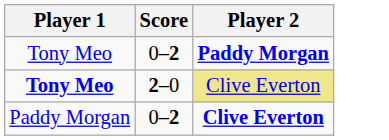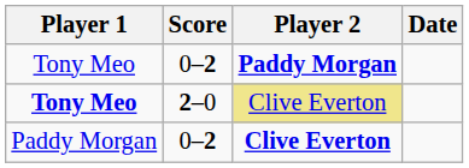+ column: Date
